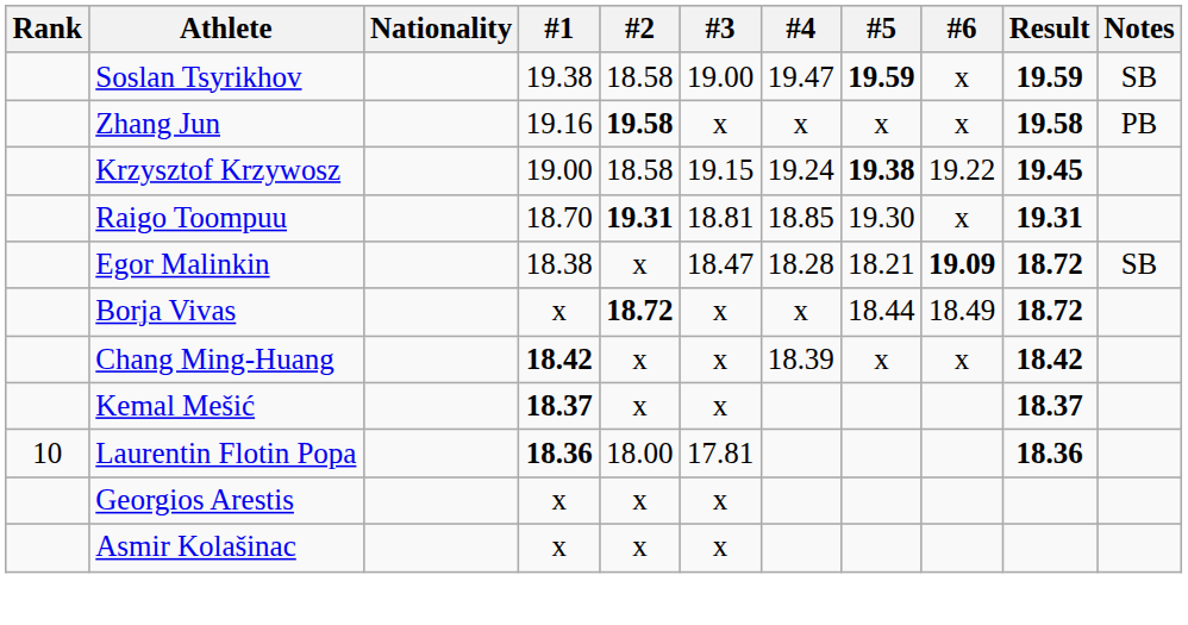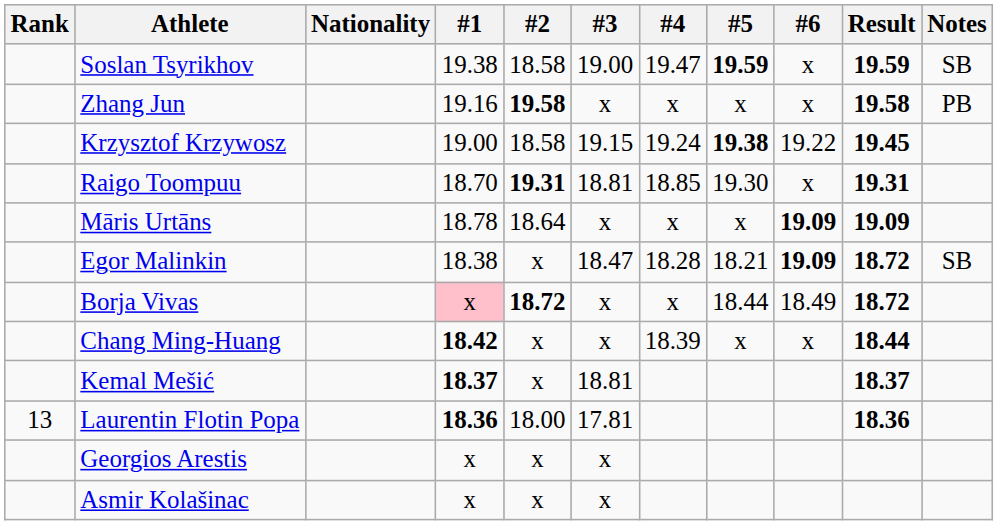+ row: Māris Urtāns | 18.78 | 18.64 | x | x | x | 19.09 | 19.09
Borja Vivas | #1: no background -> pink background
Chang Ming-Huang | Result: 18.42 -> 18.44
Kemal Mešić | #3: x -> 18.81
Laurentin Flotin Popa | Rank: 10 -> 13
